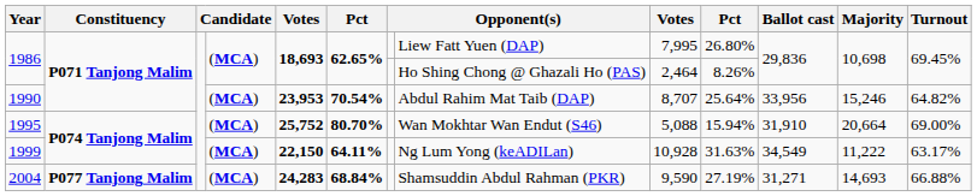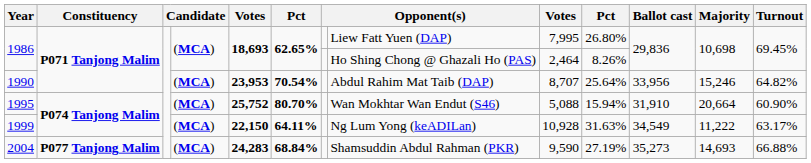1995 | Turnout: 69.00% -> 60.90%
2004 | Ballot cast: 31,271 -> 35,273
